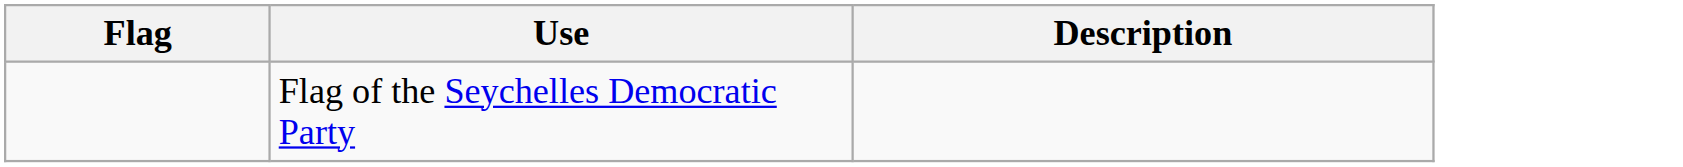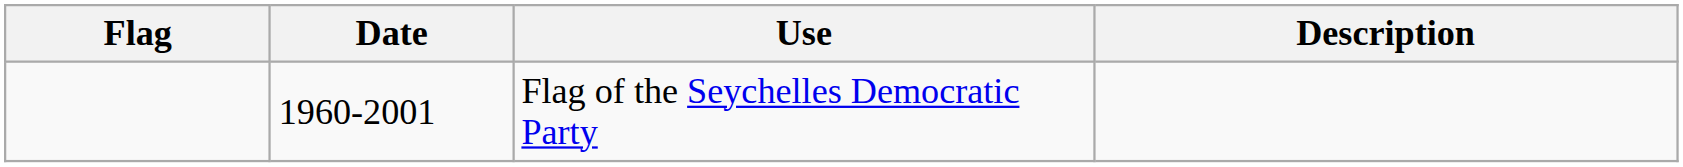+ column: Date | 1960-2001
